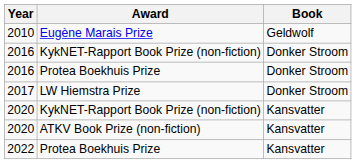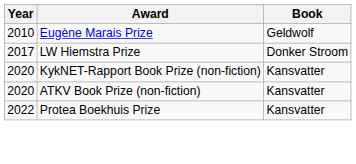- row: 2016 | KykNET-Rapport Book Prize (non-fiction) | Donker Stroom
- row: 2016 | Protea Boekhuis Prize | Donker Stroom
